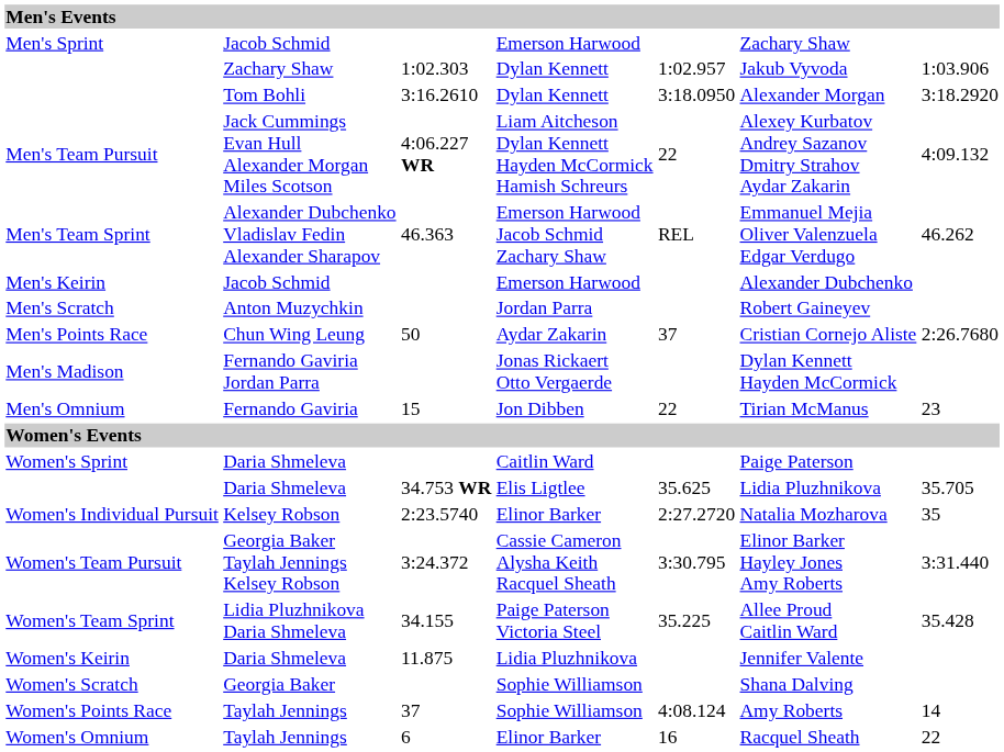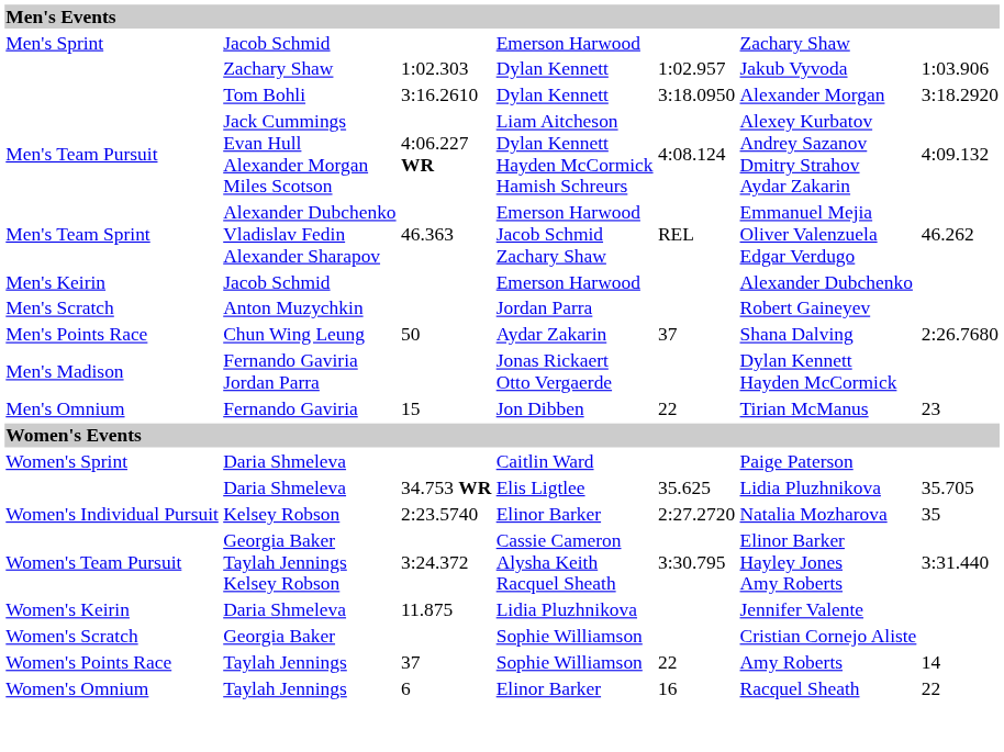Men's Team Pursuit | column 5: 22 -> 4:08.124
Men's Points Race | column 6: Cristian Cornejo Aliste -> Shana Dalving
- row: Women's Team Sprint | Lidia Pluzhnikova Daria Shmeleva | 34.155 | Paige Paterson Victoria Steel | 35.225 | Allee Proud Caitlin Ward | 35.428
Women's Scratch | column 6: Shana Dalving -> Cristian Cornejo Aliste
Women's Points Race | column 5: 4:08.124 -> 22
